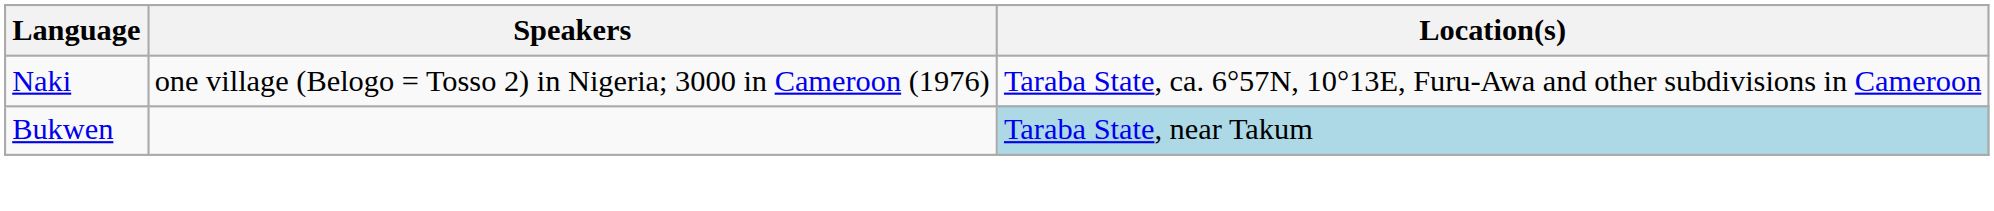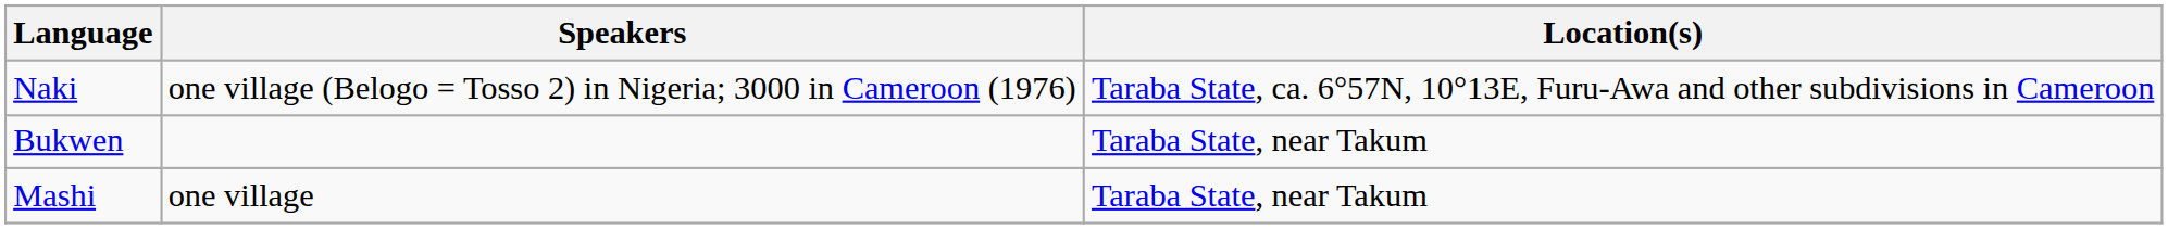Bukwen | Location(s): lightblue background -> no background
+ row: Mashi | one village | Taraba State, near Takum
